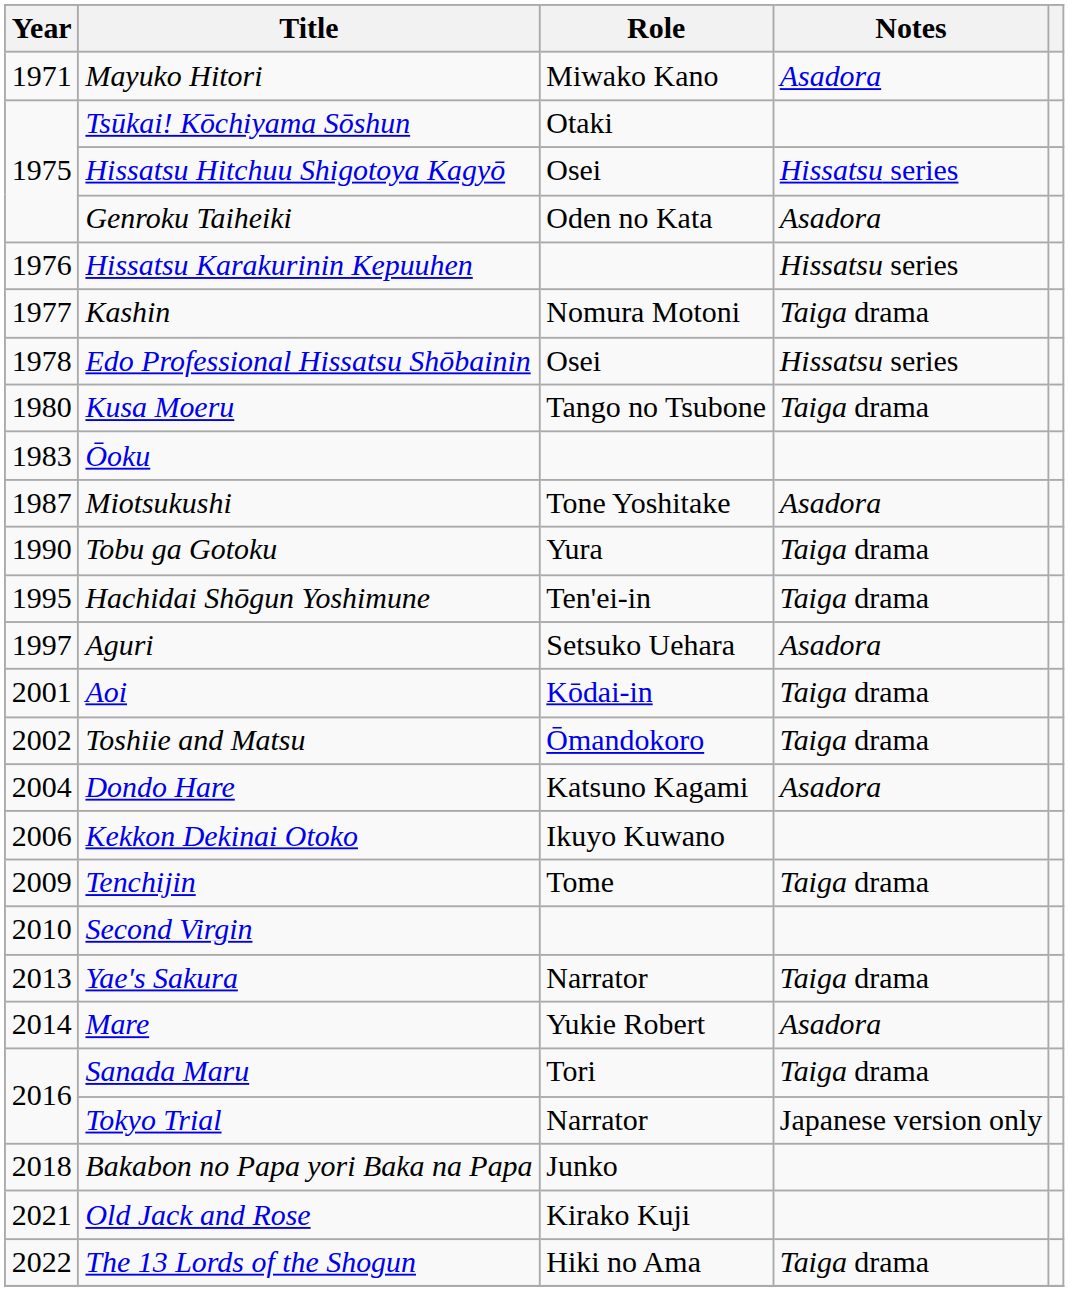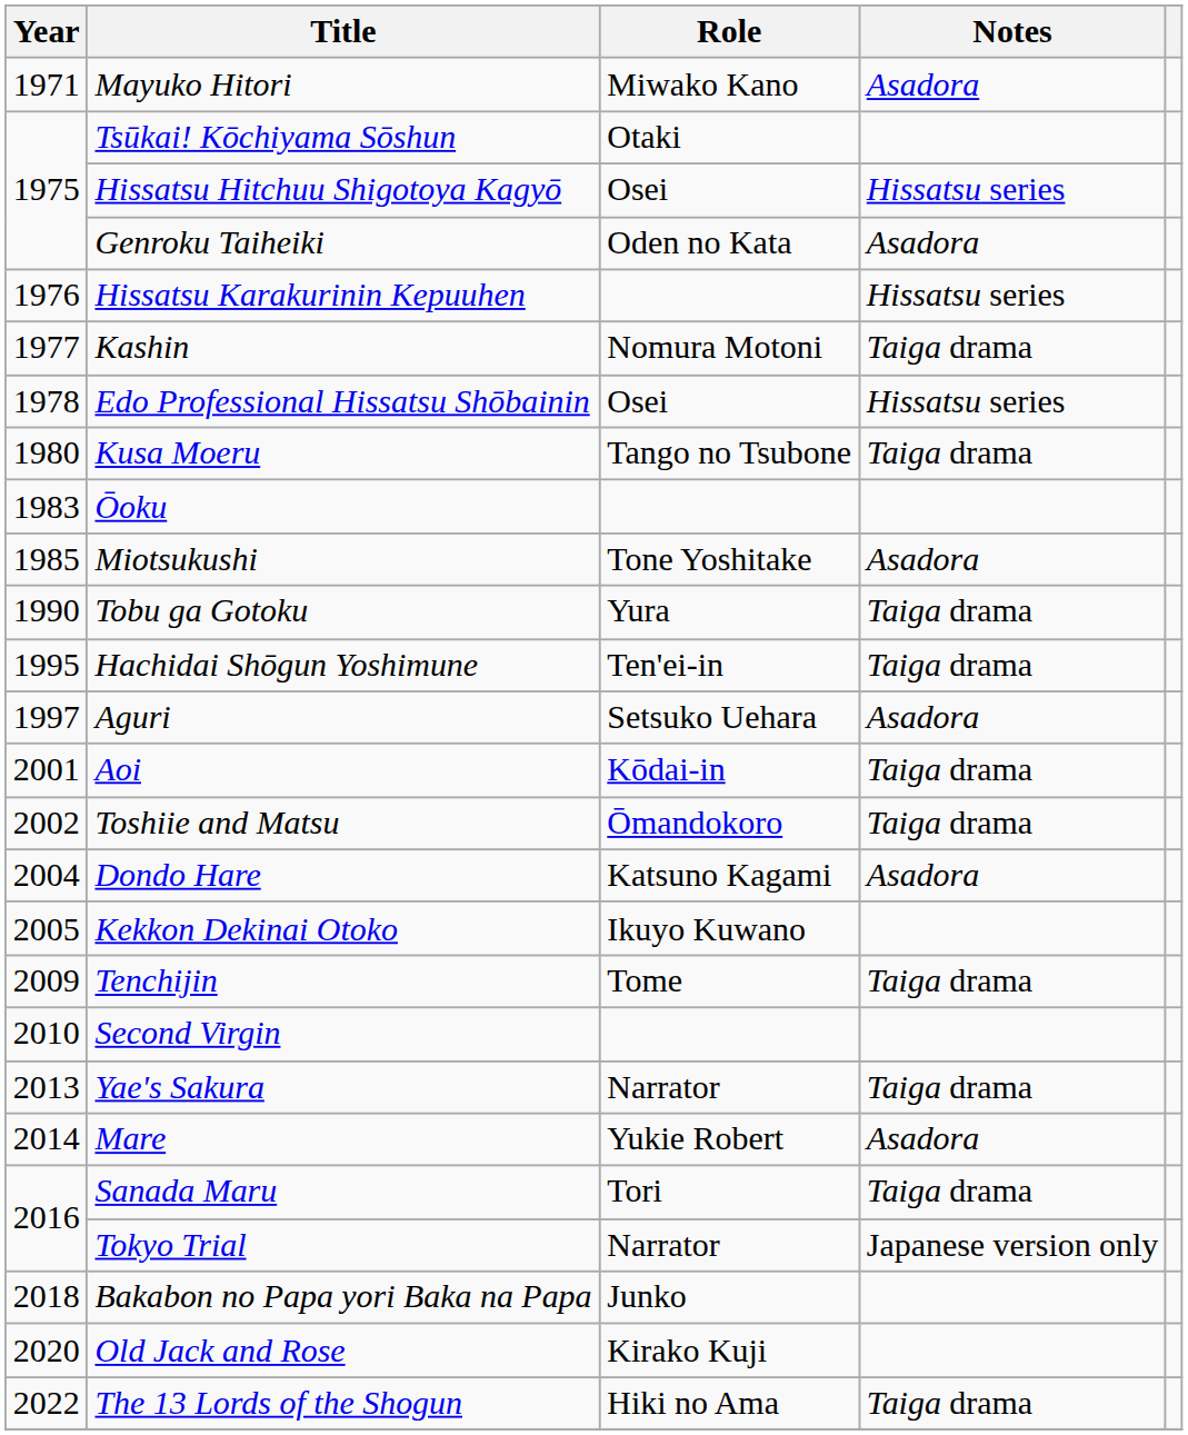Miotsukushi | Year: 1987 -> 1985
Kekkon Dekinai Otoko | Year: 2006 -> 2005
Old Jack and Rose | Year: 2021 -> 2020
